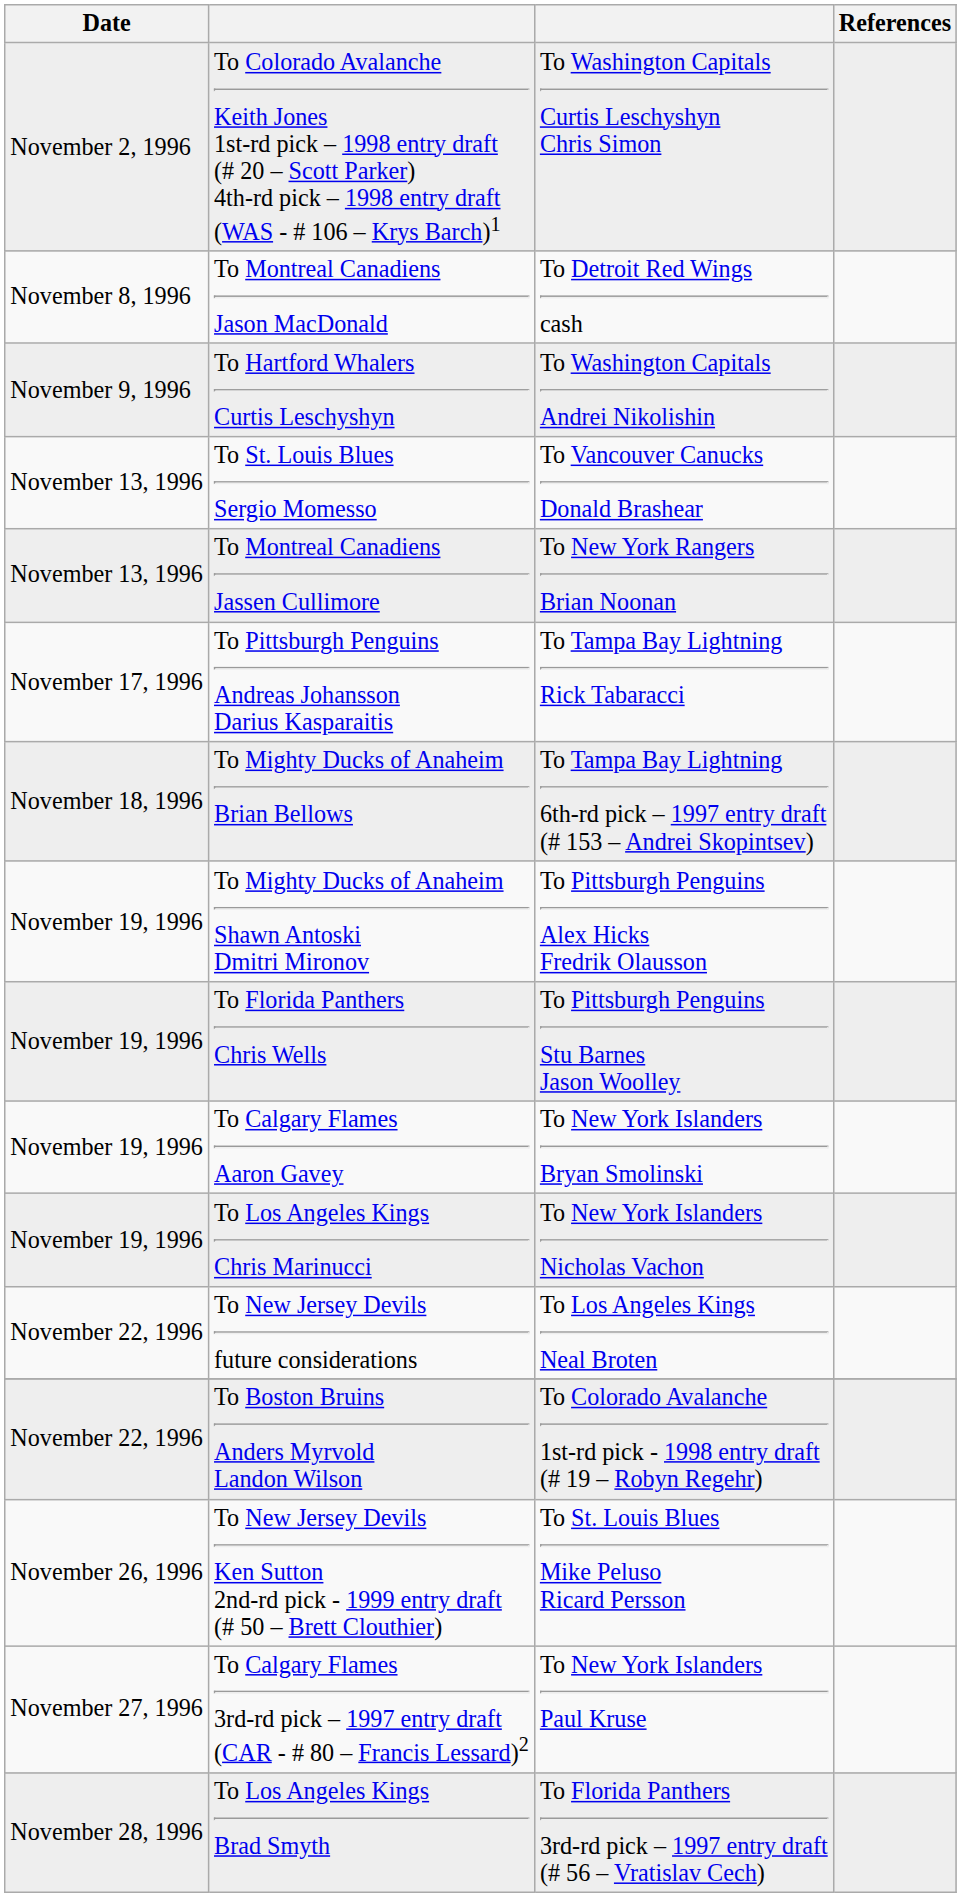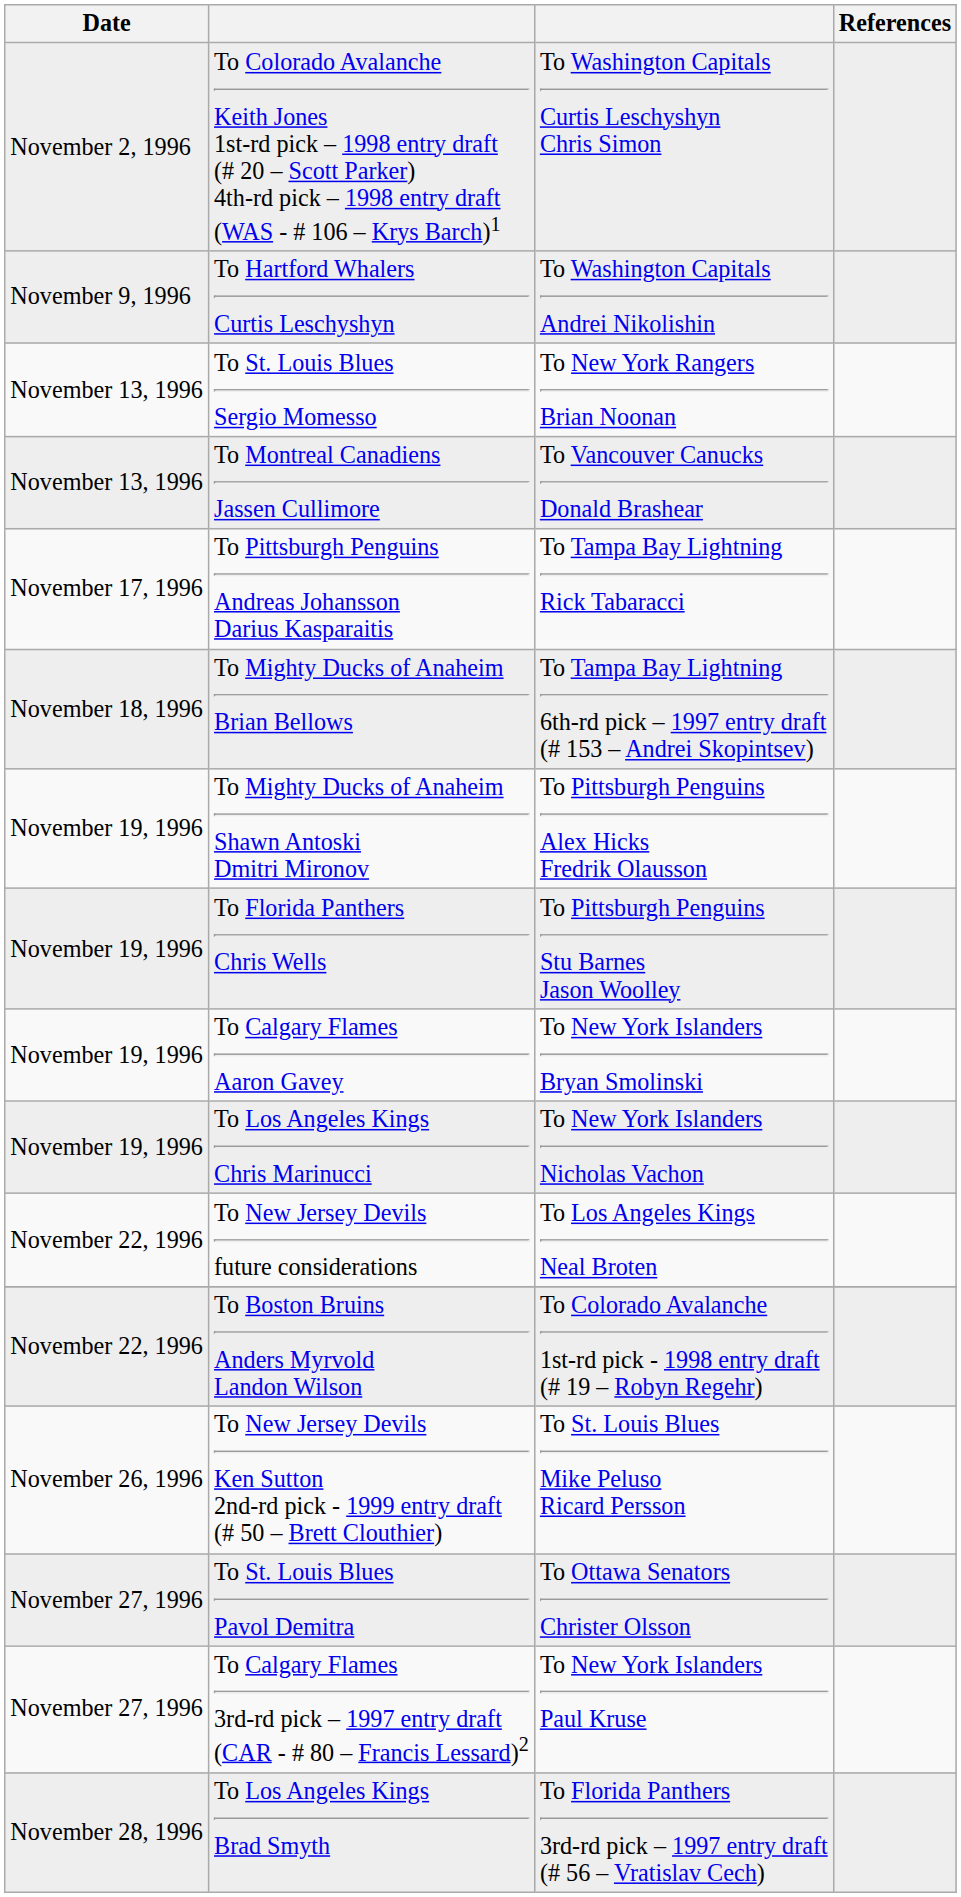- row: November 8, 1996 | To Montreal Canadiens Jason MacDonald | To Detroit Red Wings cash
To St. Louis Blues Sergio Momesso | column 3: To Vancouver Canucks Donald Brashear -> To New York Rangers Brian Noonan
To Montreal Canadiens Jassen Cullimore | column 3: To New York Rangers Brian Noonan -> To Vancouver Canucks Donald Brashear
+ row: November 27, 1996 | To St. Louis Blues Pavol Demitra | To Ottawa Senators Christer Olsson
